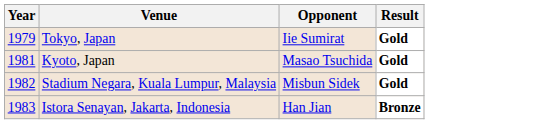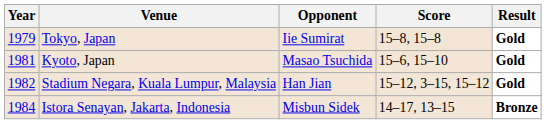+ column: Score | 15–8, 15–8 | 15–6, 15–10 | 15–12, 3–15, 15–12 | 14–17, 13–15
Stadium Negara, Kuala Lumpur, Malaysia | Opponent: Misbun Sidek -> Han Jian
Istora Senayan, Jakarta, Indonesia | Year: 1983 -> 1984
Istora Senayan, Jakarta, Indonesia | Opponent: Han Jian -> Misbun Sidek
